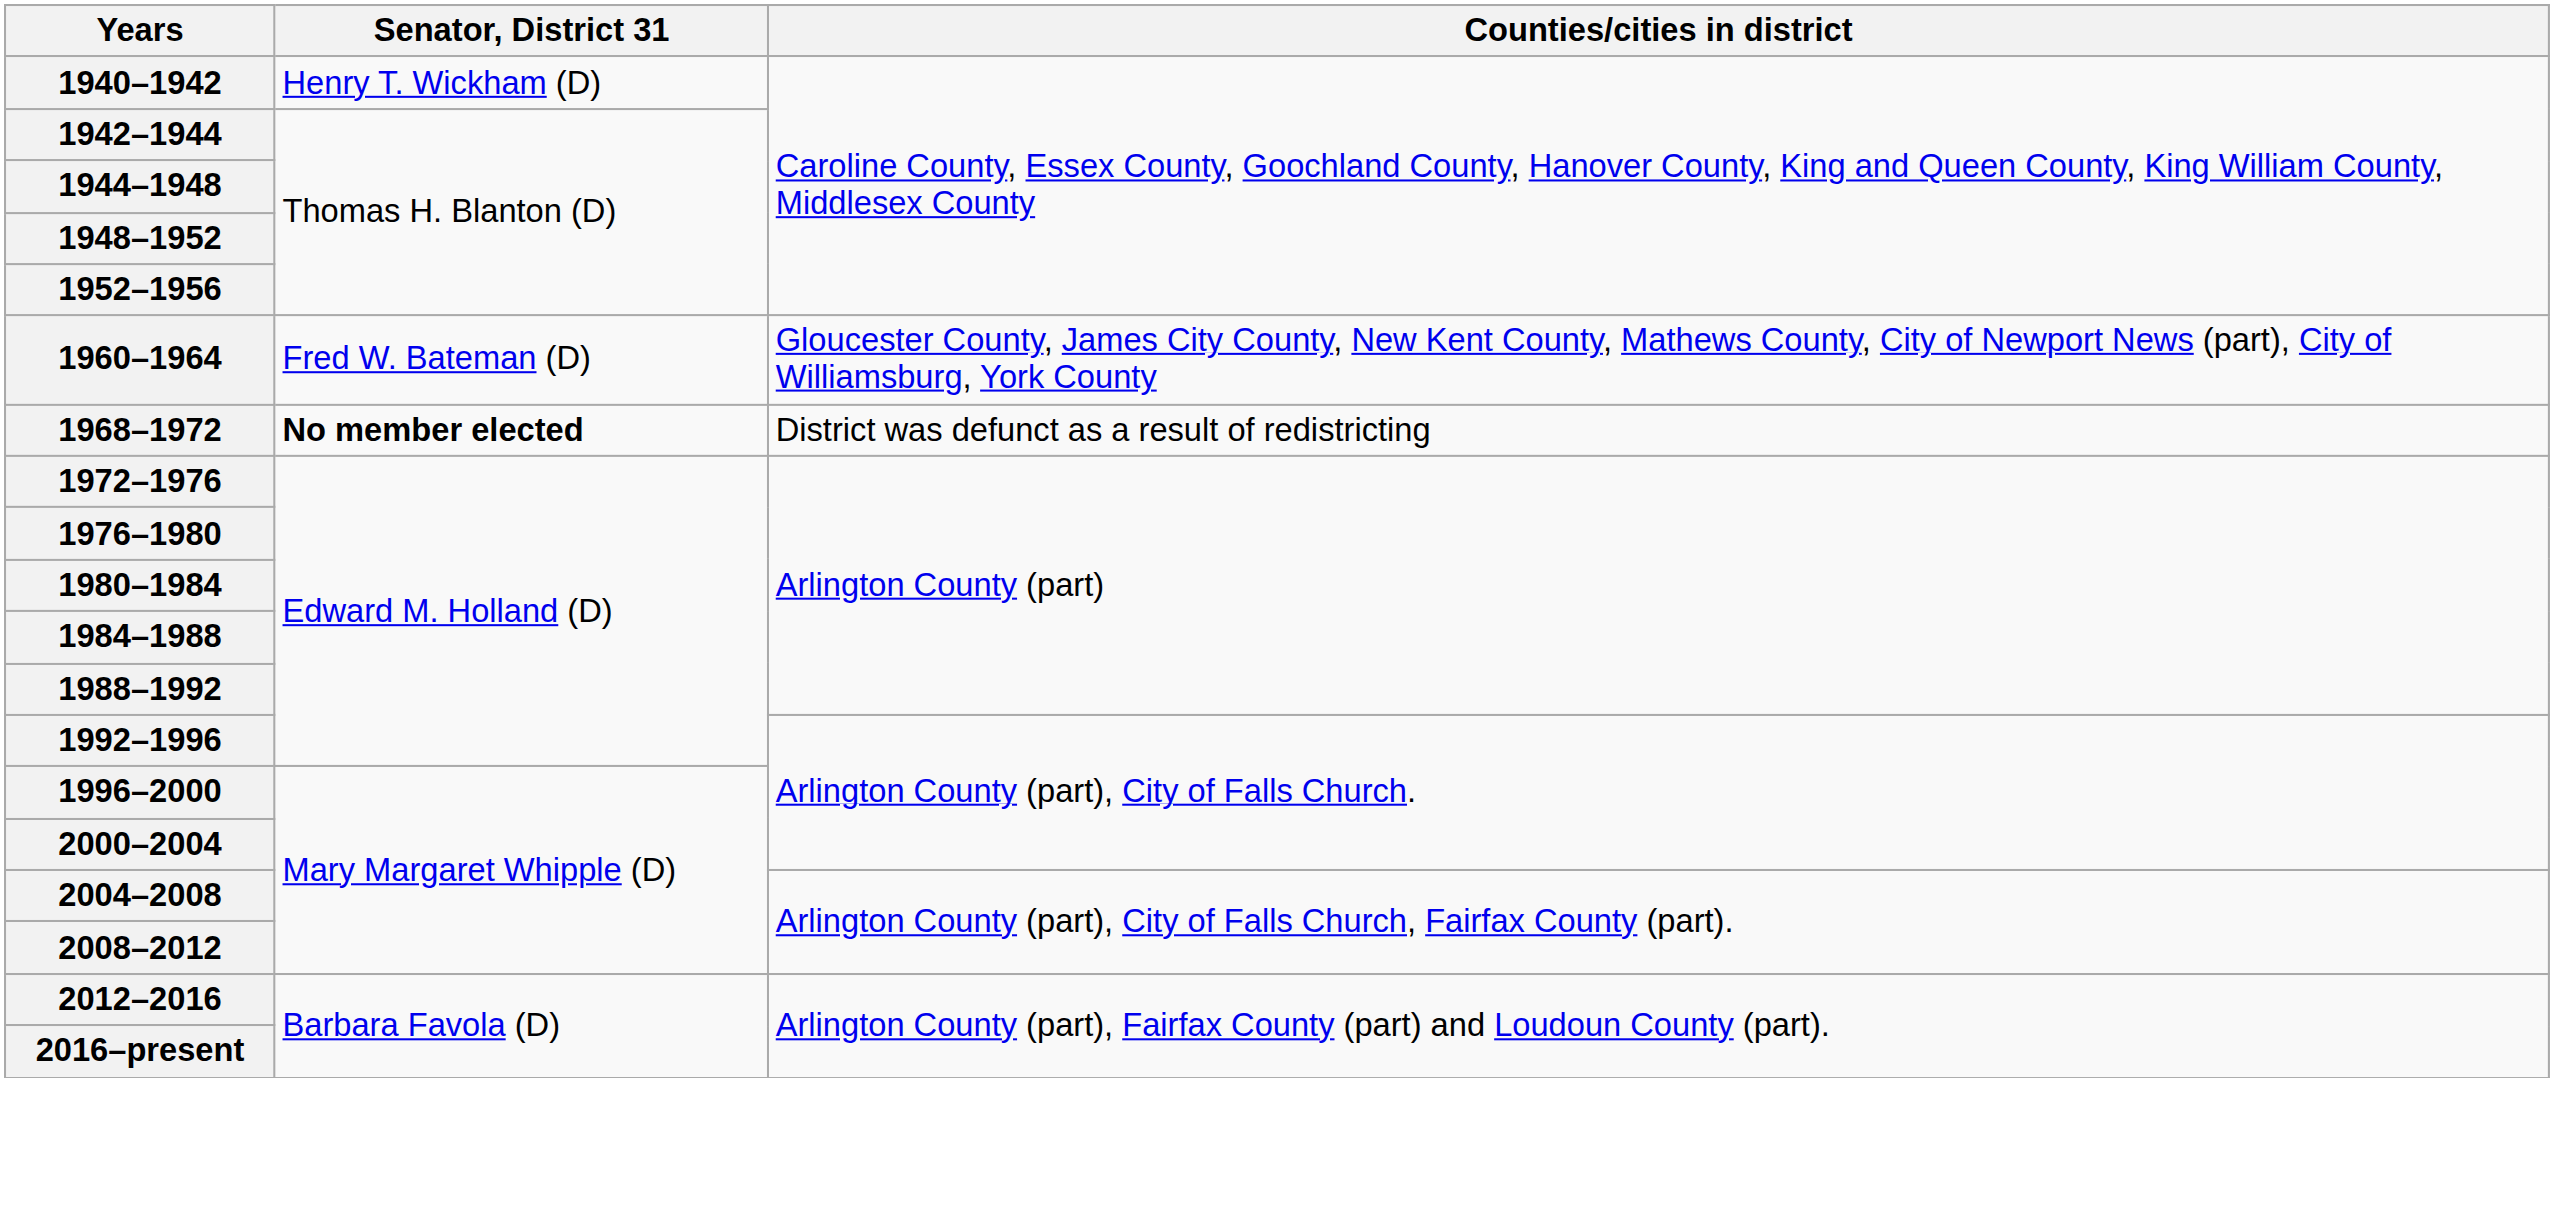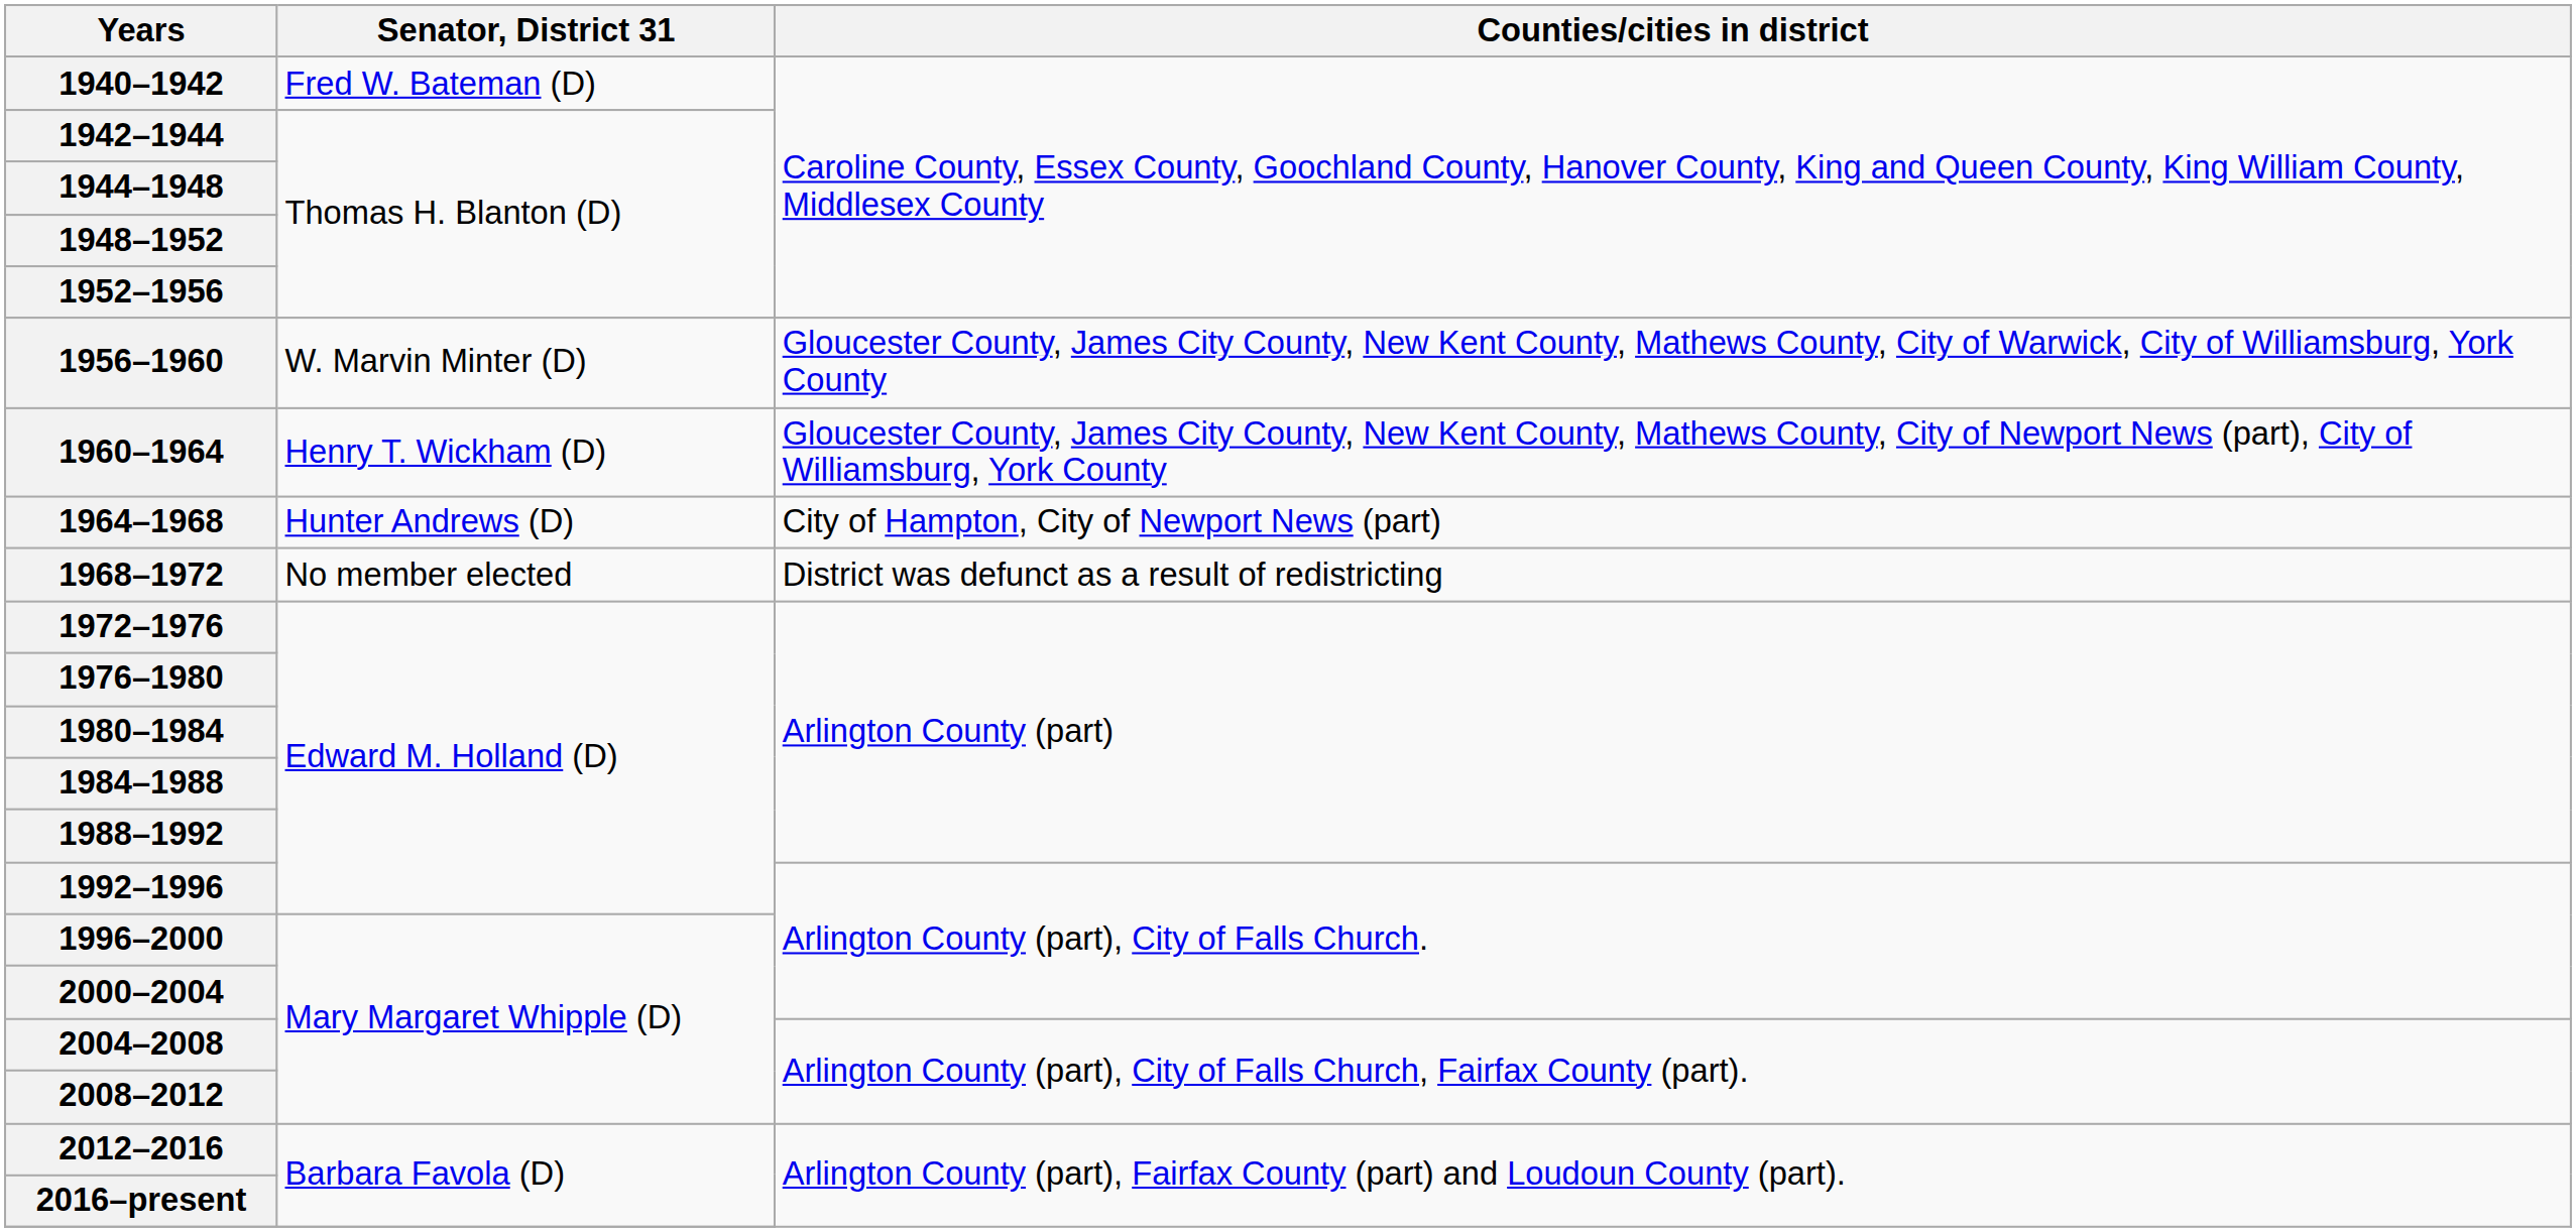1940–1942 | Senator, District 31: Henry T. Wickham (D) -> Fred W. Bateman (D)
+ row: 1956–1960 | W. Marvin Minter (D) | Gloucester County, James City County, New Kent County, Mathews County, City of Warwick, City of Williamsburg, York County
1960–1964 | Senator, District 31: Fred W. Bateman (D) -> Henry T. Wickham (D)
+ row: 1964–1968 | Hunter Andrews (D) | City of Hampton, City of Newport News (part)
1968–1972 | Senator, District 31: bold -> normal
